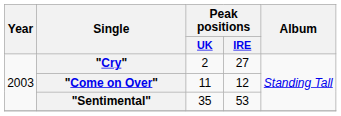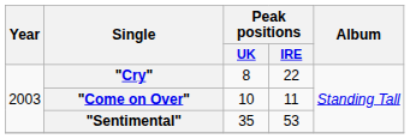"Cry" | Peak positions / UK: 2 -> 8
"Cry" | Peak positions / IRE: 27 -> 22
"Come on Over" | Peak positions / UK: 11 -> 10
"Come on Over" | Peak positions / IRE: 12 -> 11
